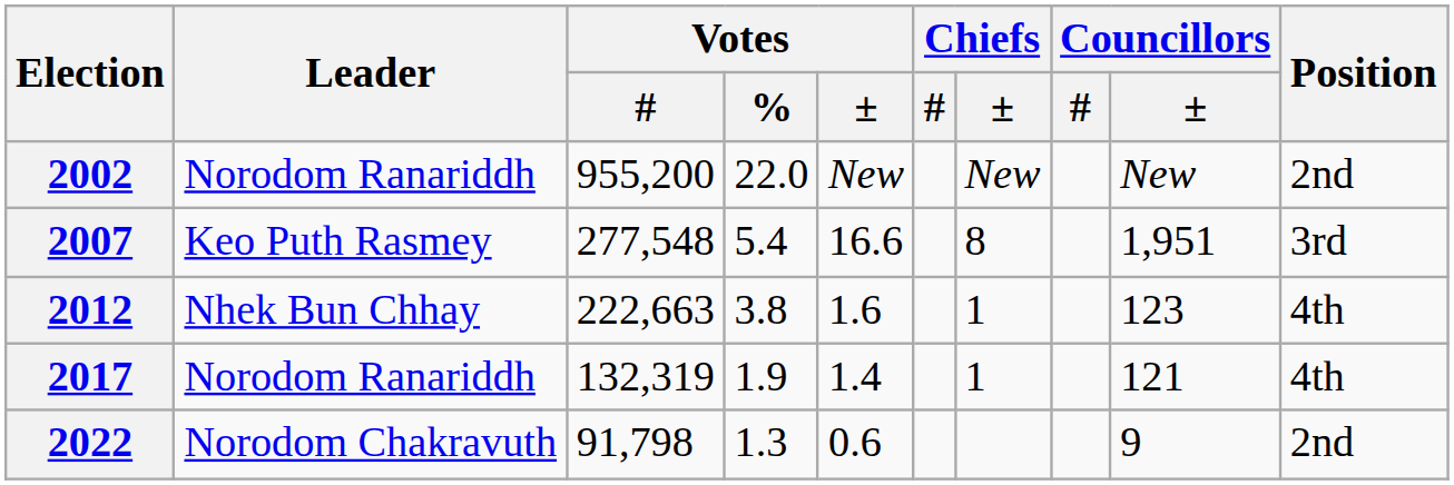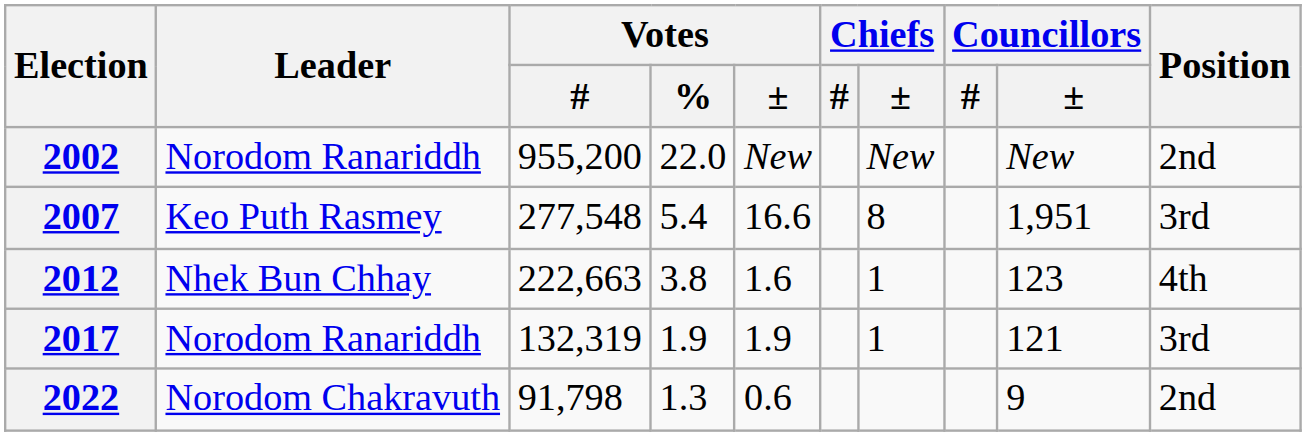2017 | Votes / ±: 1.4 -> 1.9
2017 | Position: 4th -> 3rd
